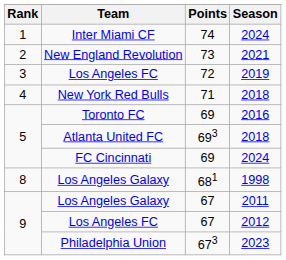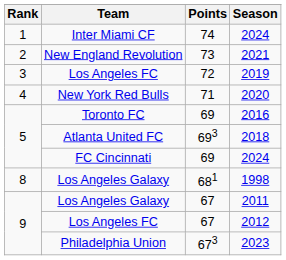New York Red Bulls | Season: 2018 -> 2020
